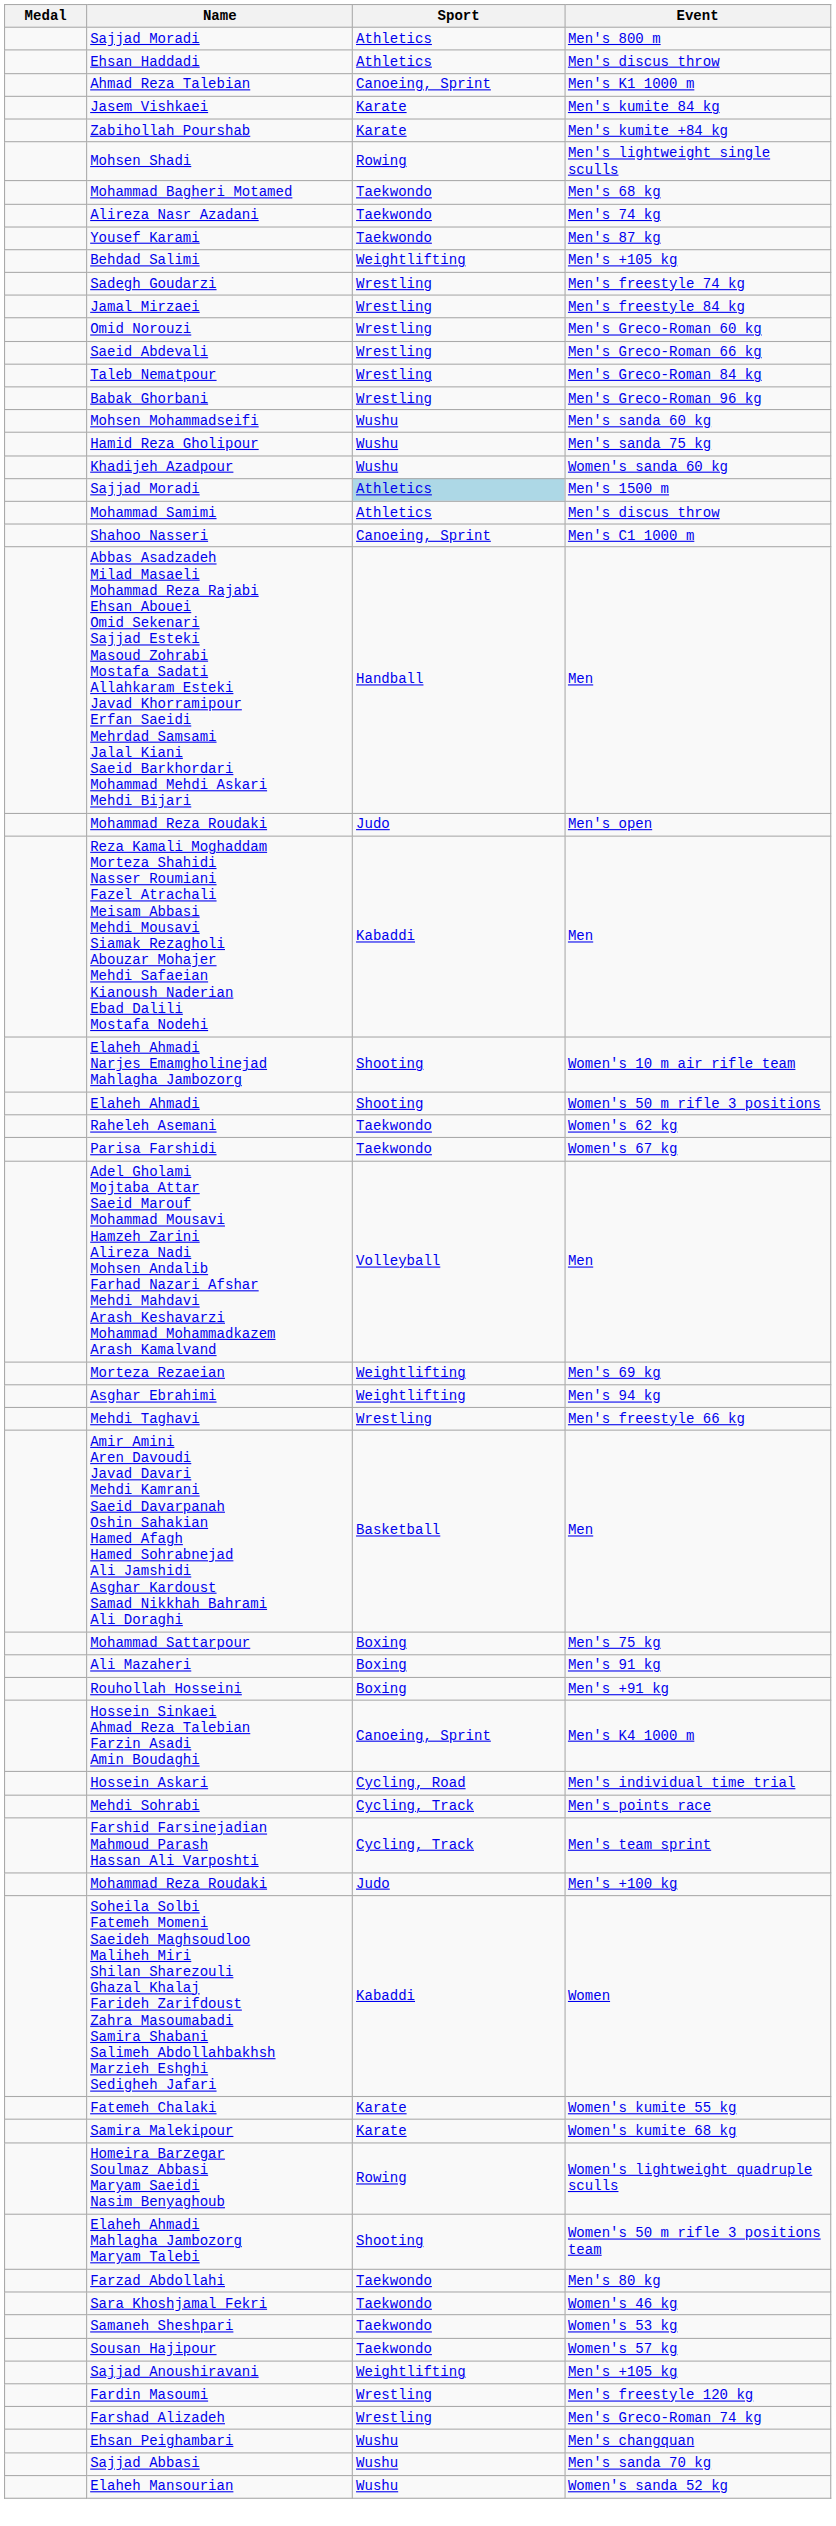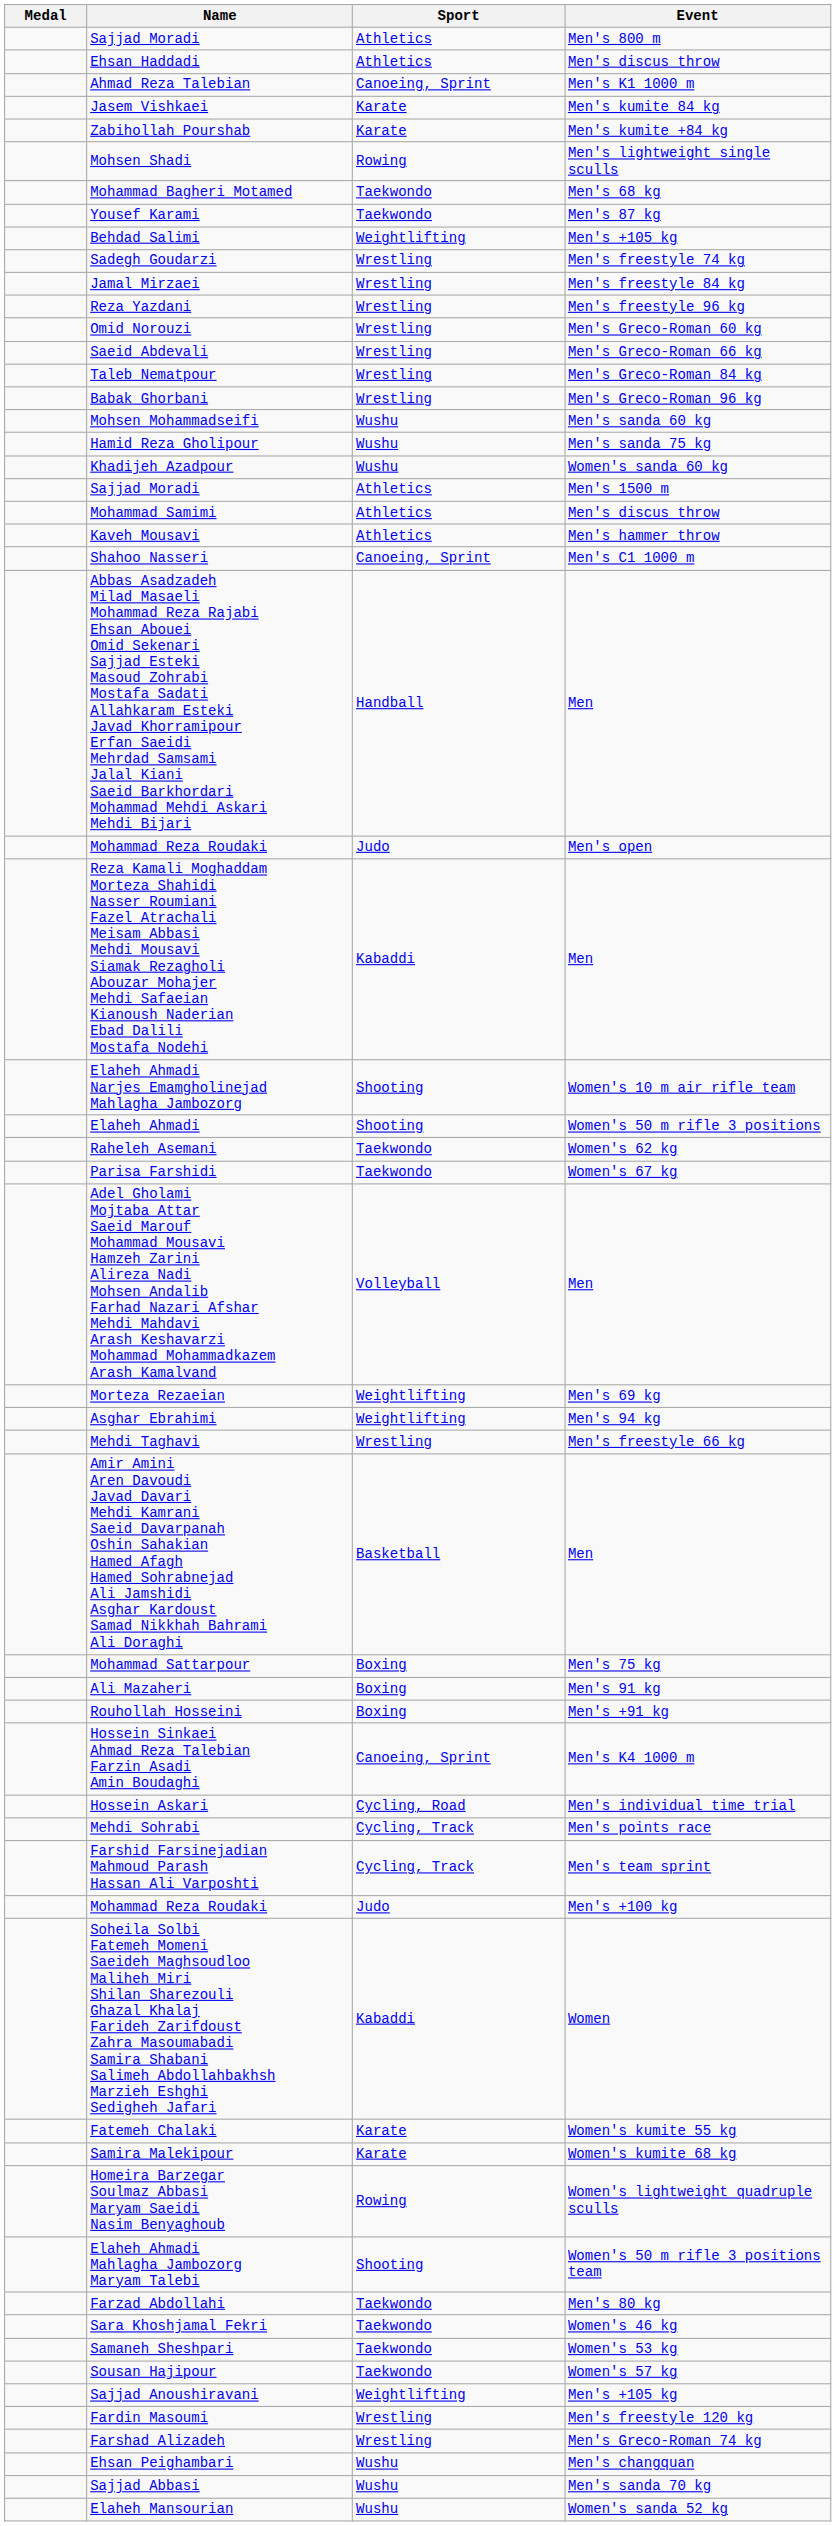- row: Alireza Nasr Azadani | Taekwondo | Men's 74 kg
+ row: Reza Yazdani | Wrestling | Men's freestyle 96 kg
Sajjad Moradi / Men's 1500 m | Sport: lightblue background -> no background
+ row: Kaveh Mousavi | Athletics | Men's hammer throw
